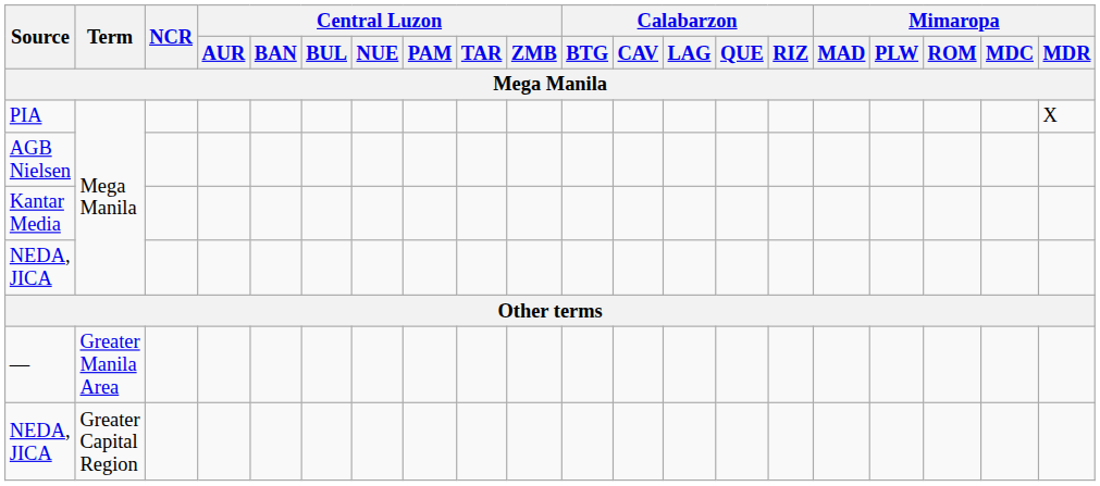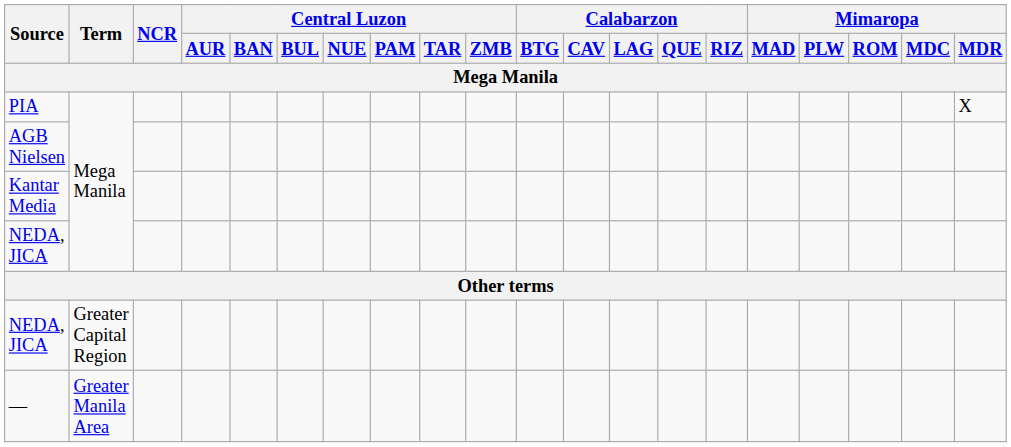rows swapped: — <-> NEDA, JICA / Greater Capital Region
